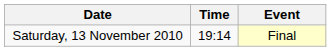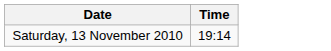- column: Event | Final
